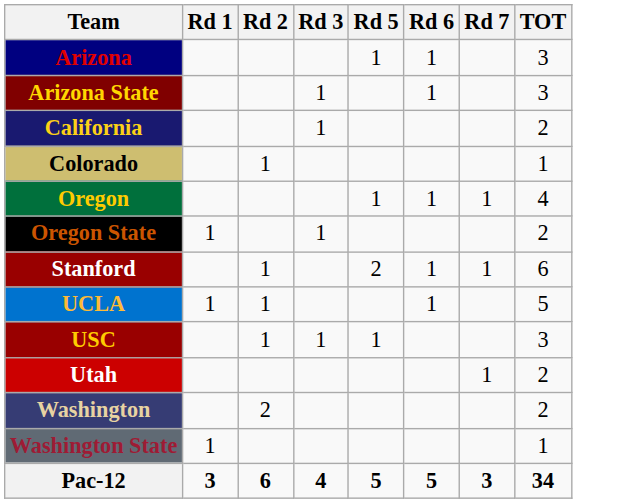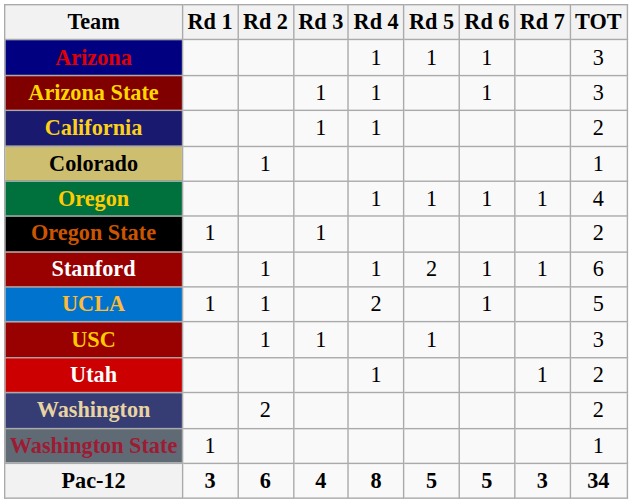+ column: Rd 4 | 1 | 1 | 1 | 1 | 1 | 2 | 1 | 8
